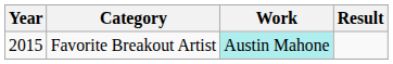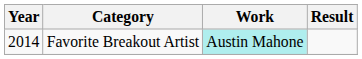Favorite Breakout Artist | Year: 2015 -> 2014
